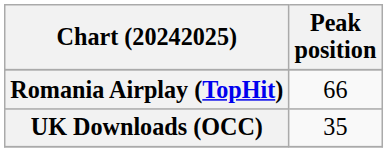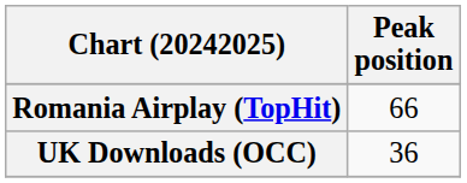UK Downloads (OCC) | Peak position: 35 -> 36
